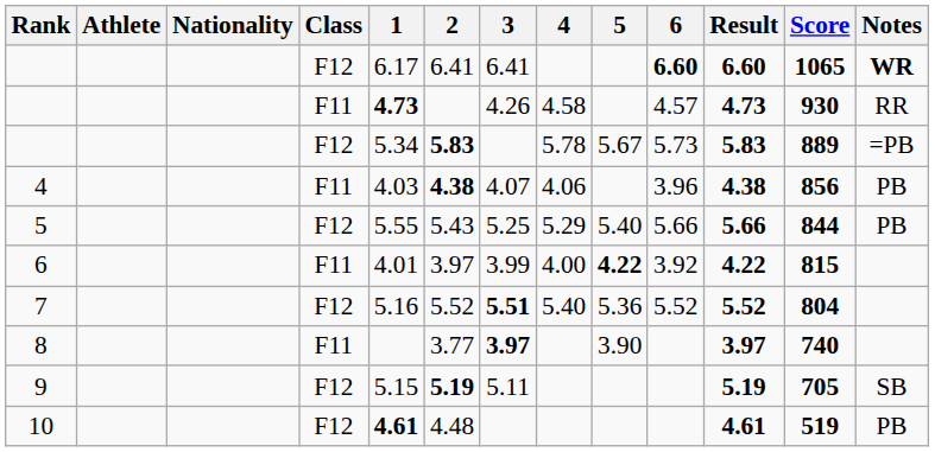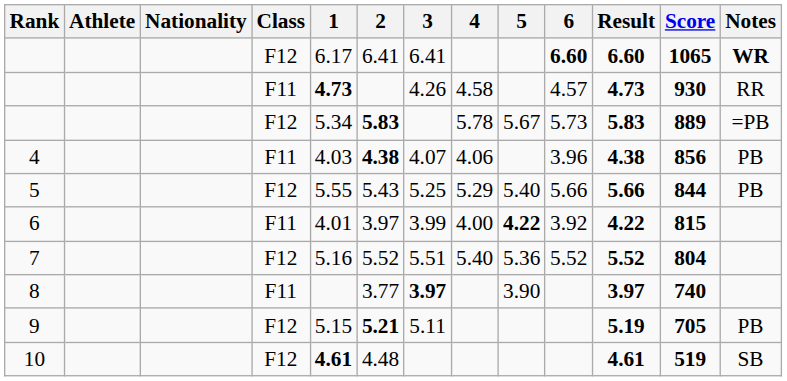7 | 3: bold -> normal
9 | 2: 5.19 -> 5.21
9 | Notes: SB -> PB
10 | Notes: PB -> SB
